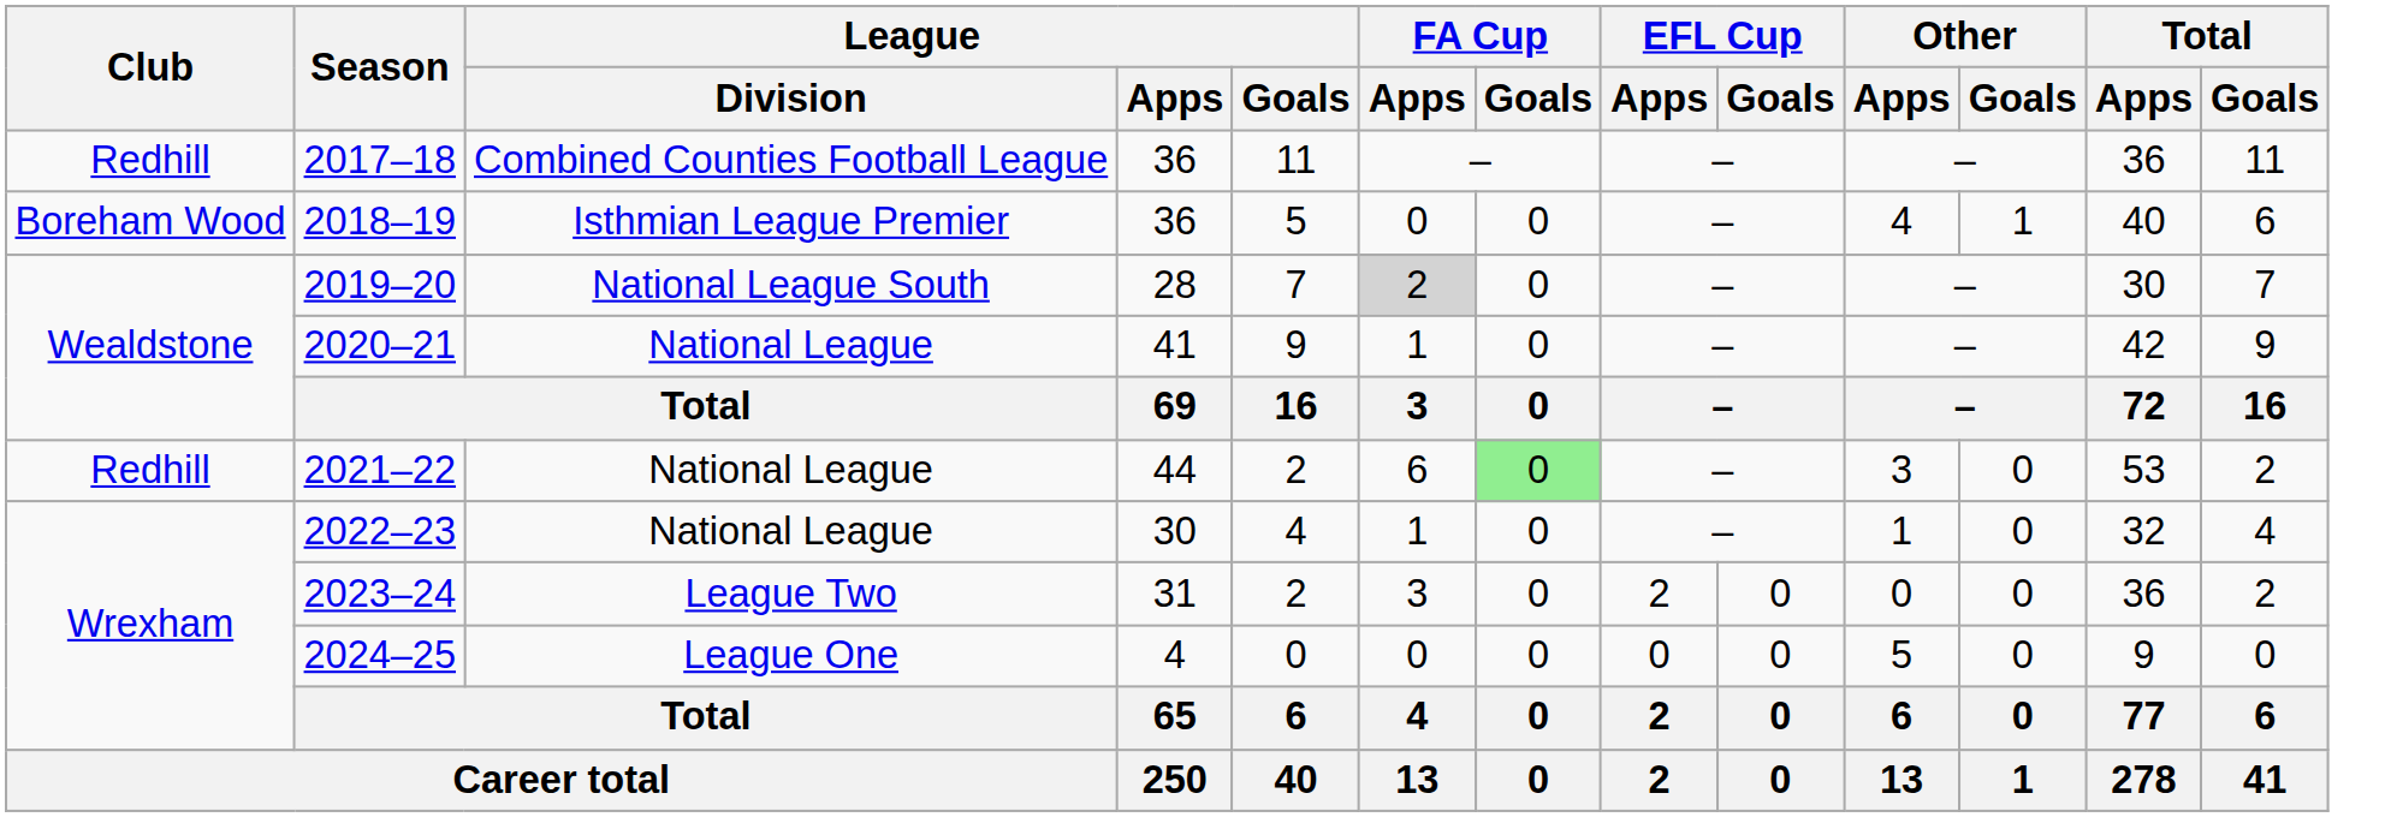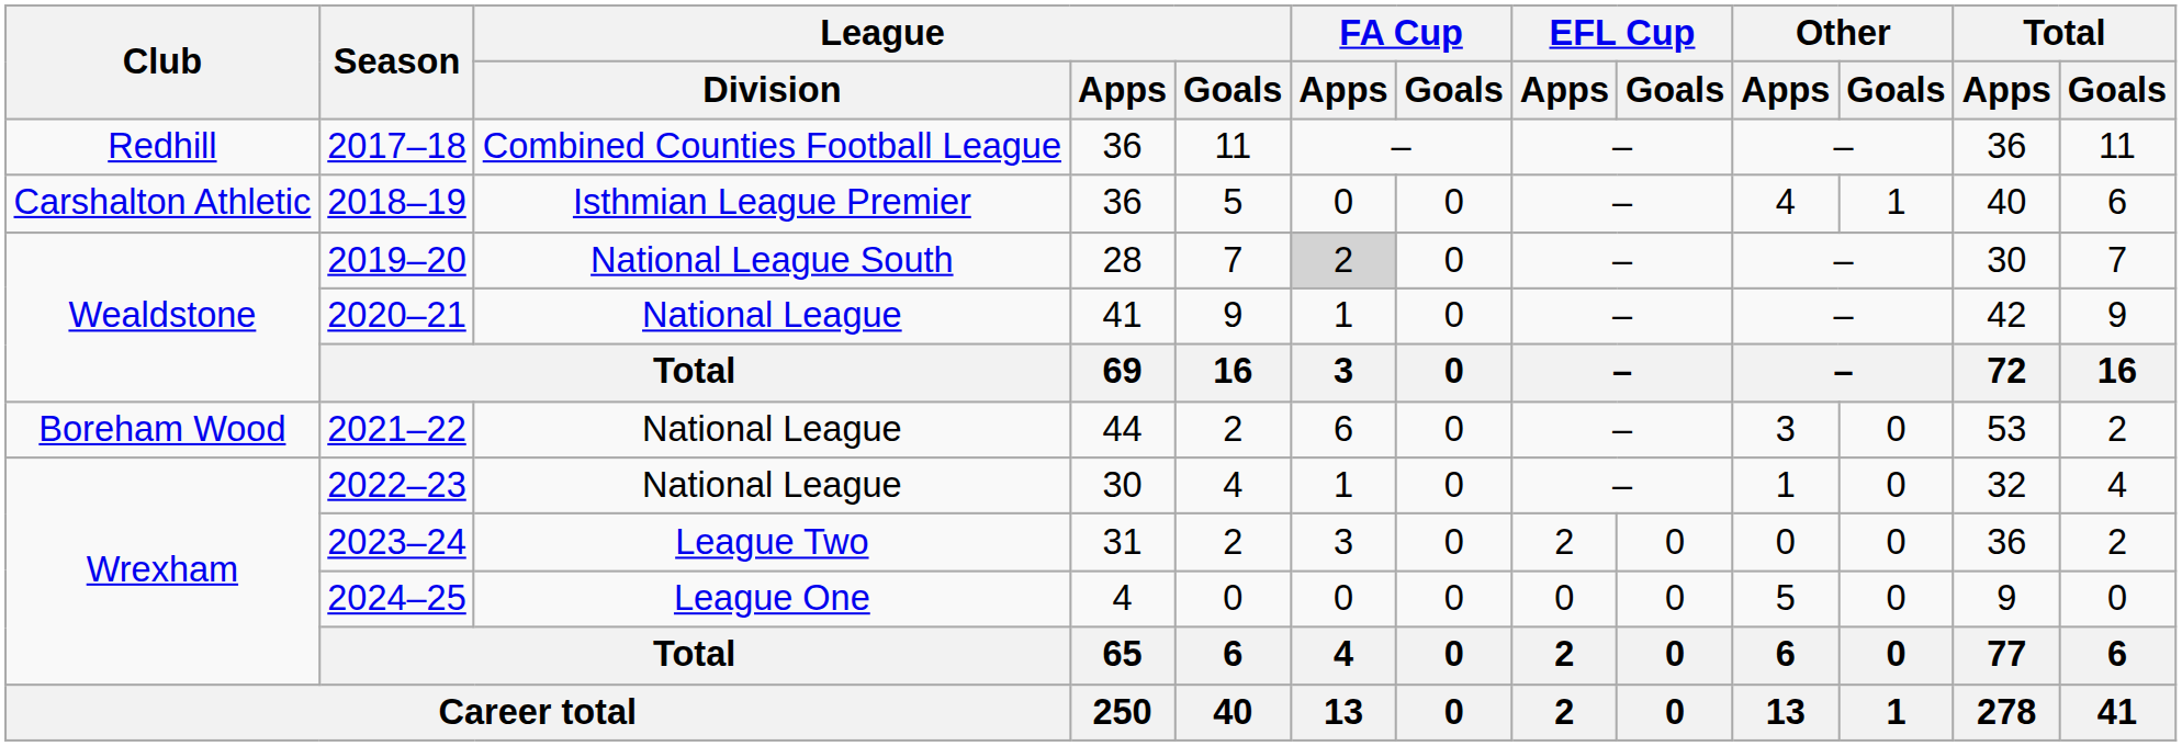2018–19 | Club: Boreham Wood -> Carshalton Athletic
2021–22 | Club: Redhill -> Boreham Wood
2021–22 | FA Cup / Goals: lightgreen background -> no background
